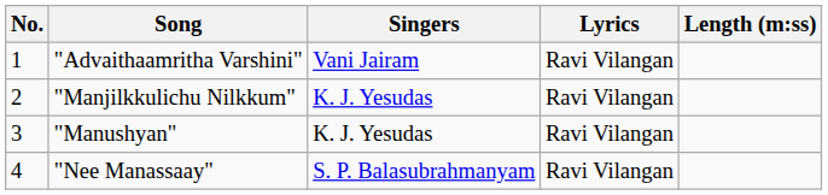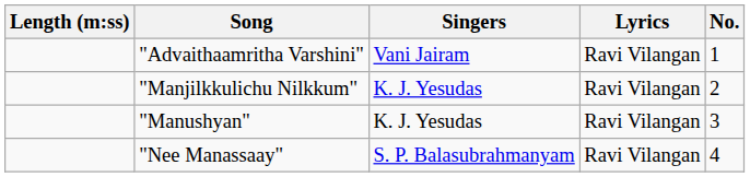columns swapped: No. <-> Length (m:ss)
